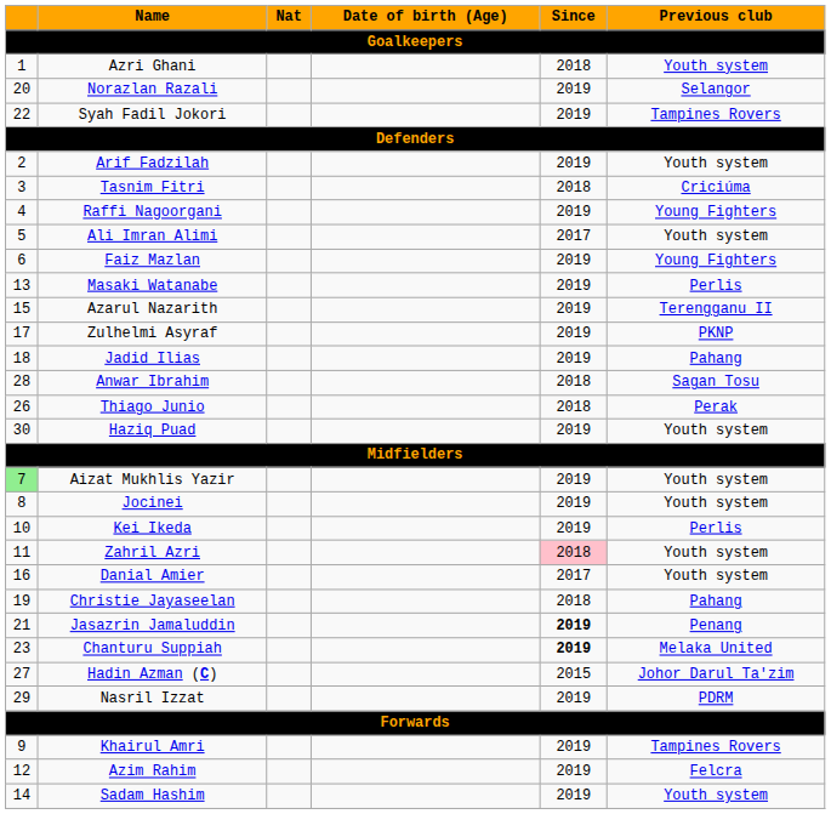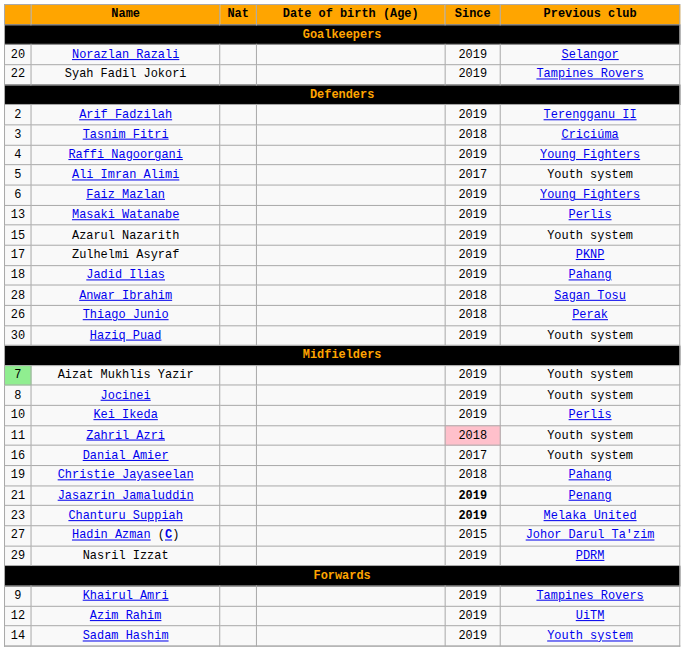- row: 1 | Azri Ghani | 2018 | Youth system
Arif Fadzilah | Previous club: Youth system -> Terengganu II
Azarul Nazarith | Previous club: Terengganu II -> Youth system
Azim Rahim | Previous club: Felcra -> UiTM
